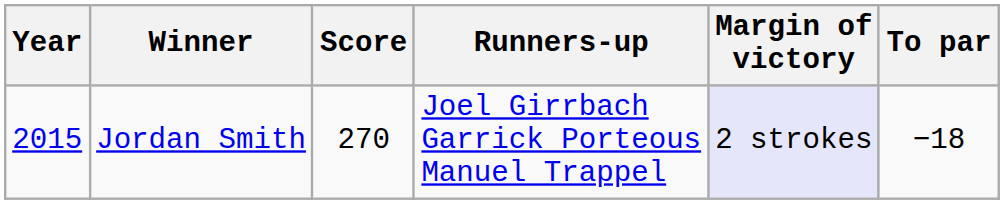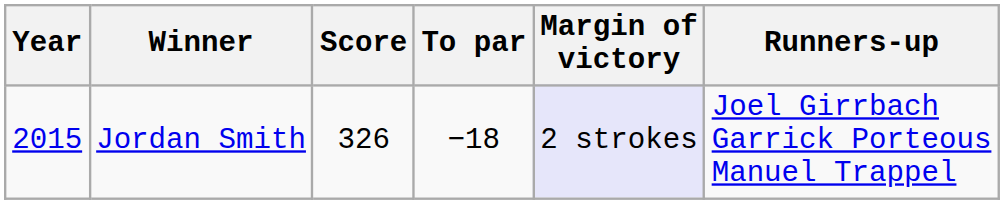columns swapped: To par <-> Runners-up
Jordan Smith | Score: 270 -> 326
